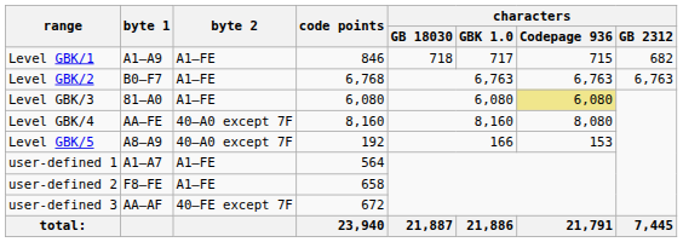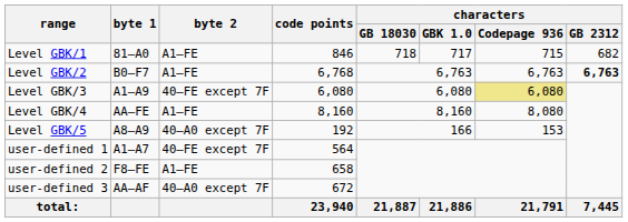Level GBK/1 | byte 1: A1–A9 -> 81–A0
Level GBK/2 | characters / GB 2312: normal -> bold
Level GBK/3 | byte 1: 81–A0 -> A1–A9
Level GBK/3 | byte 2: A1–FE -> 40–FE except 7F
Level GBK/4 | byte 2: 40–A0 except 7F -> A1–FE
user-defined 1 | byte 2: A1–FE -> 40–FE except 7F
user-defined 3 | byte 2: 40–FE except 7F -> 40–A0 except 7F
